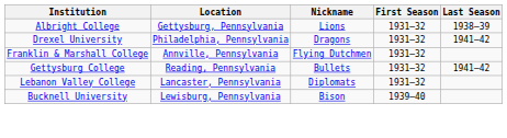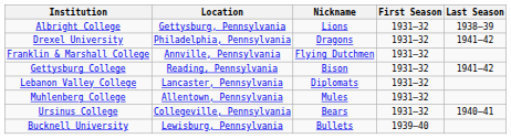Gettysburg College | Nickname: Bullets -> Bison
+ row: Muhlenberg College | Allentown, Pennsylvania | Mules | 1931–32
+ row: Ursinus College | Collegeville, Pennsylvania | Bears | 1931–32 | 1940–41
Bucknell University | Nickname: Bison -> Bullets
